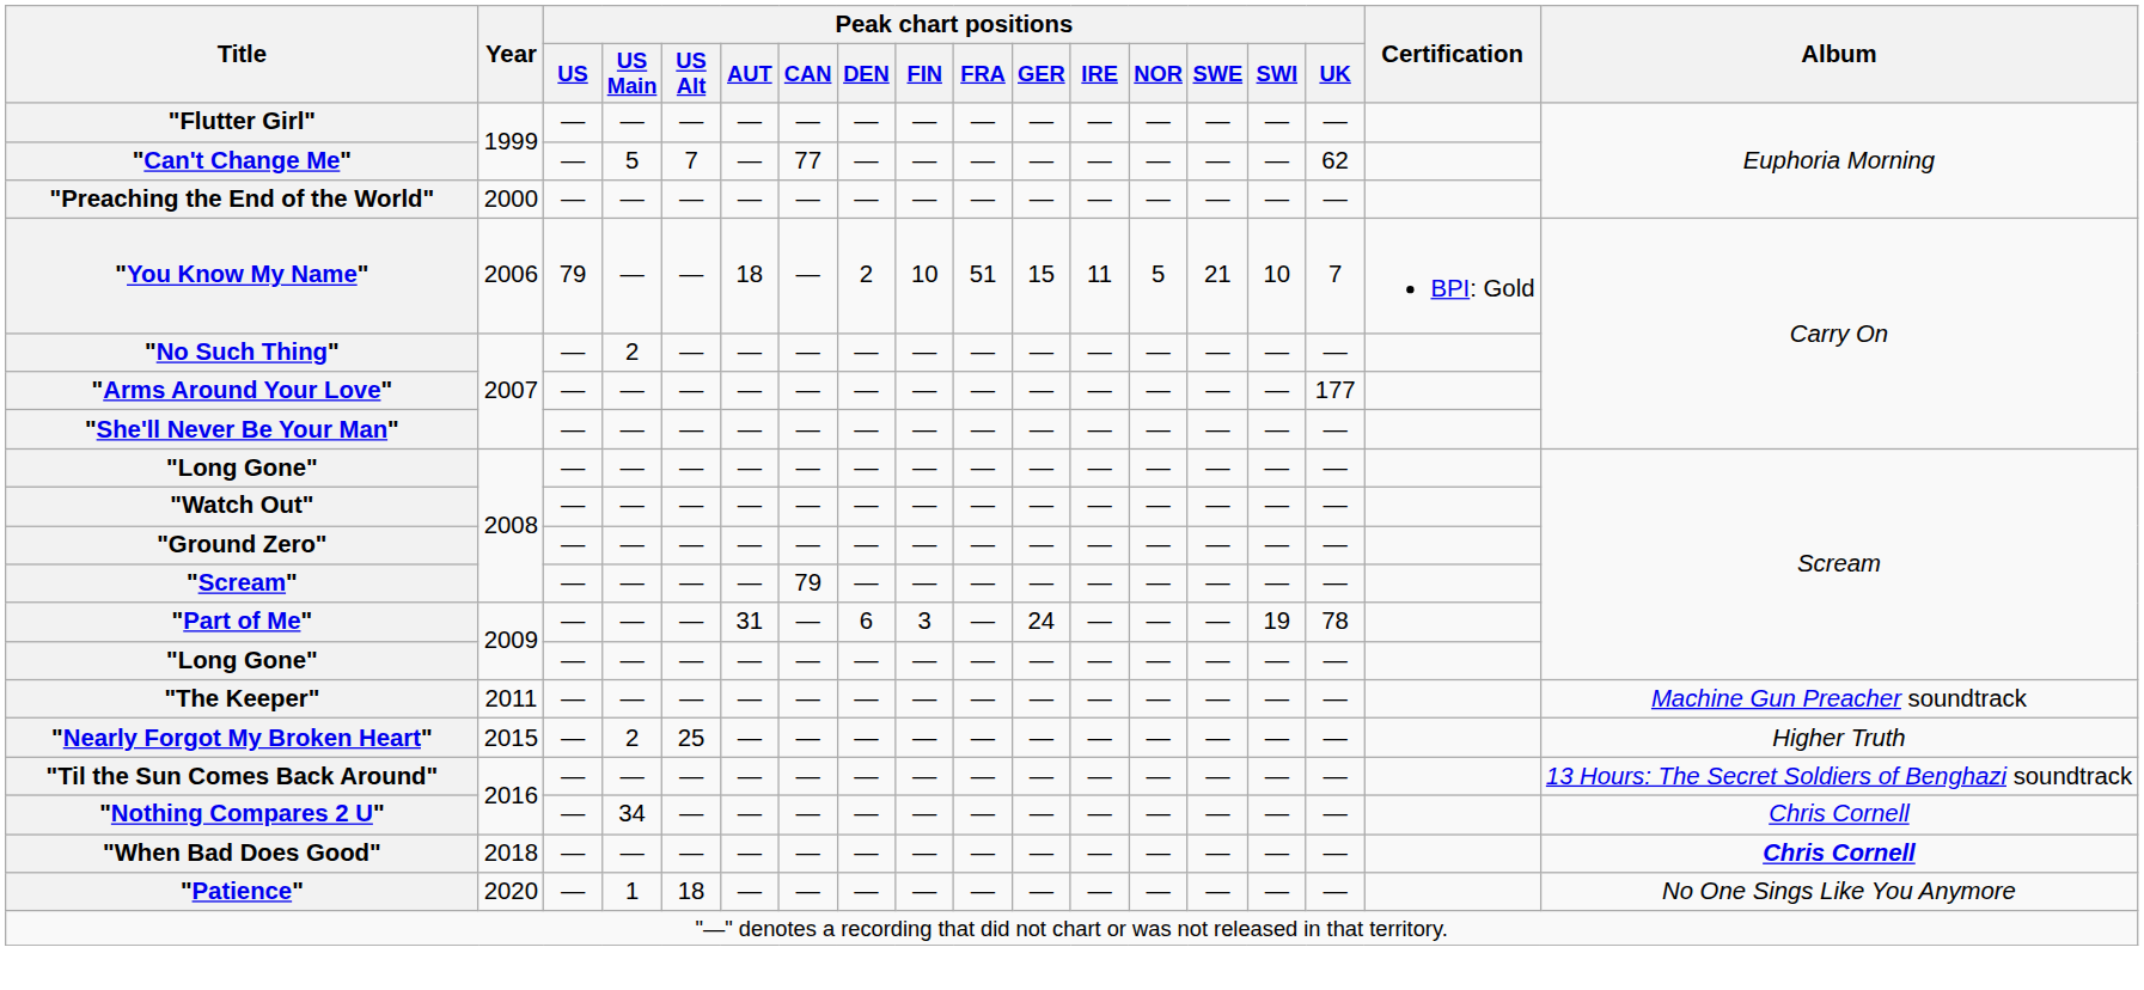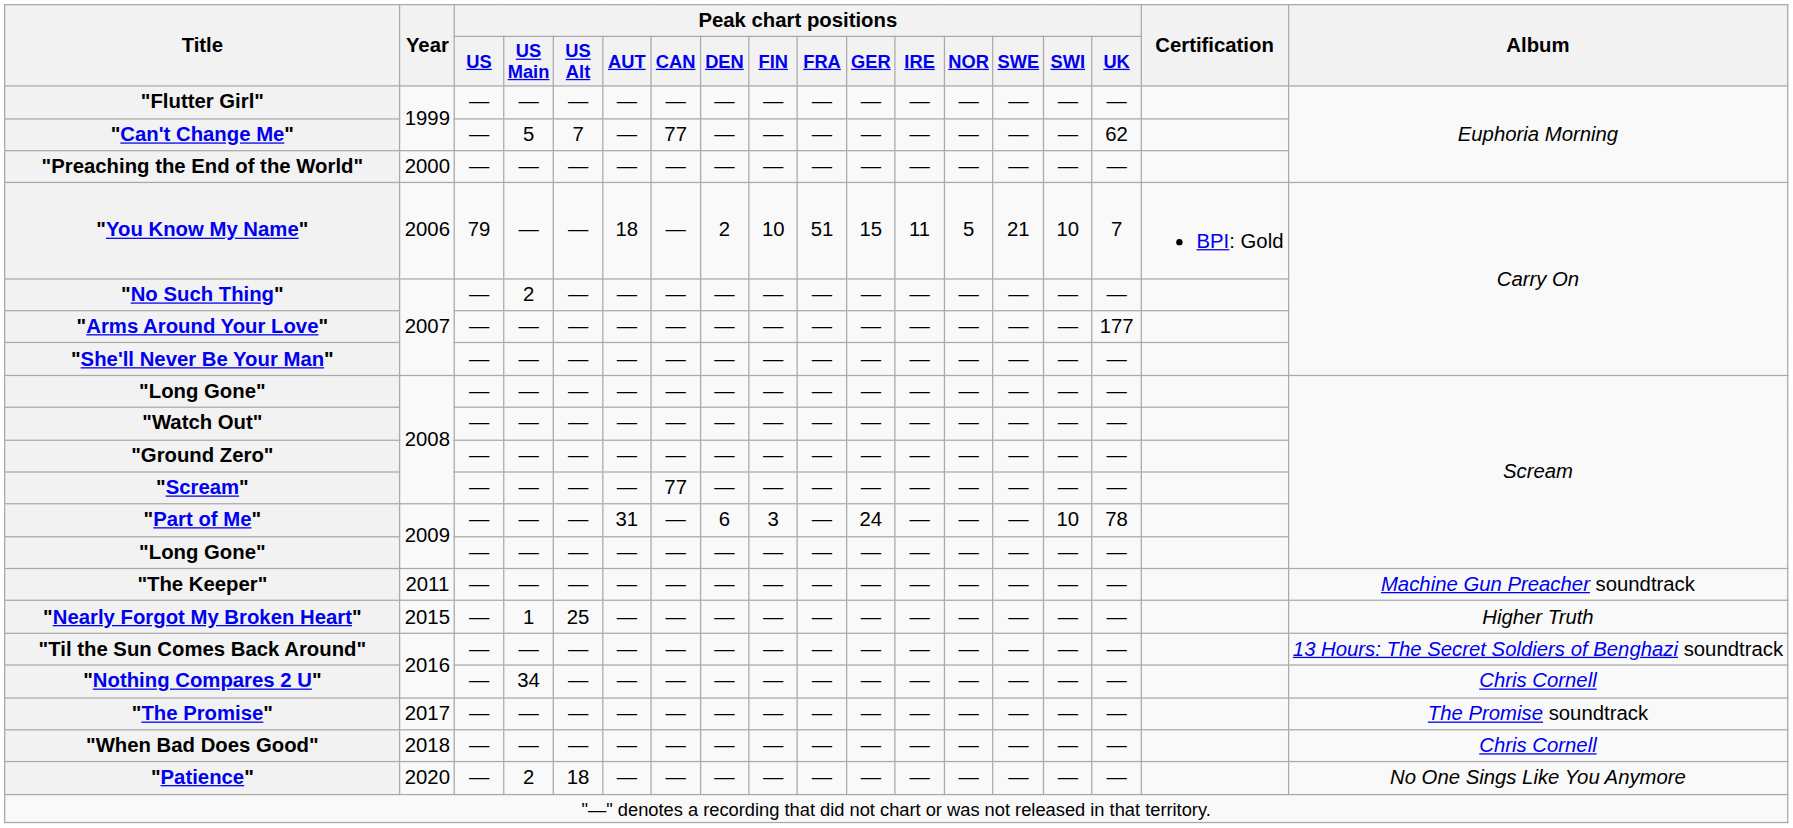"Scream" | Peak chart positions / CAN: 79 -> 77
"Part of Me" | Peak chart positions / SWI: 19 -> 10
"Nearly Forgot My Broken Heart" | Peak chart positions / US Main: 2 -> 1
+ row: "The Promise" | 2017 | — | — | — | — | — | — | — | — | — | — | — | — | — | — | The Promise soundtrack
"When Bad Does Good" | Album: bold -> normal
"Patience" | Peak chart positions / US Main: 1 -> 2
